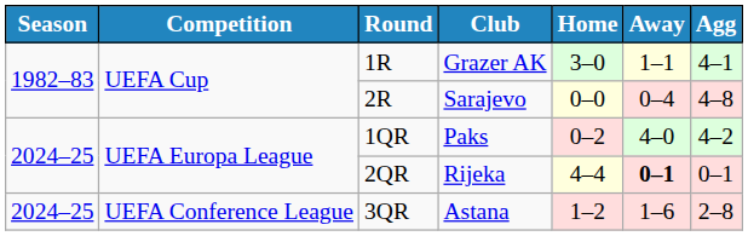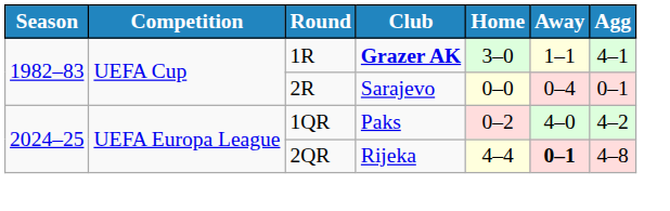1R | Club: normal -> bold
2R | Agg: 4–8 -> 0–1
2QR | Agg: 0–1 -> 4–8
- row: 2024–25 | UEFA Conference League | 3QR | Astana | 1–2 | 1–6 | 2–8
